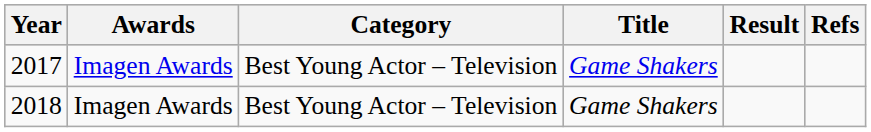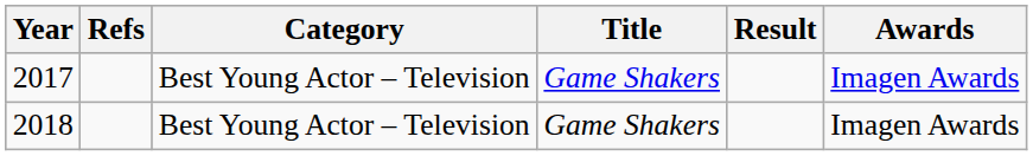columns swapped: Awards <-> Refs
